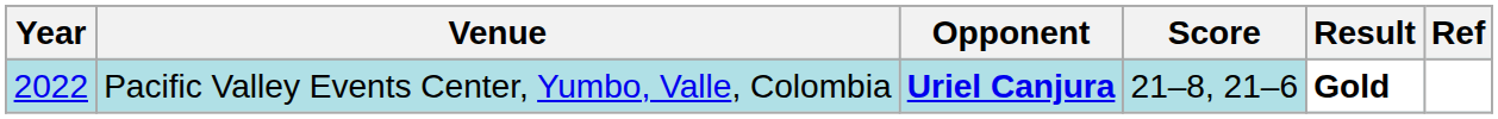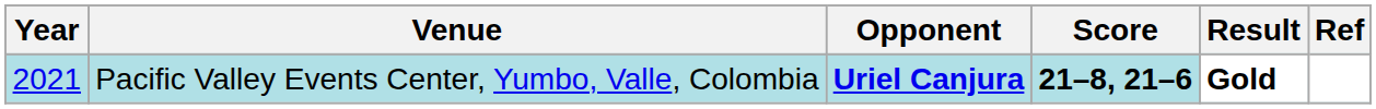Pacific Valley Events Center, Yumbo, Valle, Colombia | Year: 2022 -> 2021
Pacific Valley Events Center, Yumbo, Valle, Colombia | Score: normal -> bold
